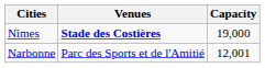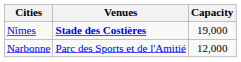Narbonne | Capacity: 12,001 -> 12,000
